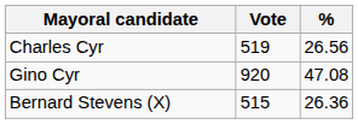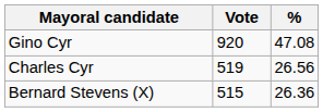rows swapped: Gino Cyr <-> Charles Cyr
